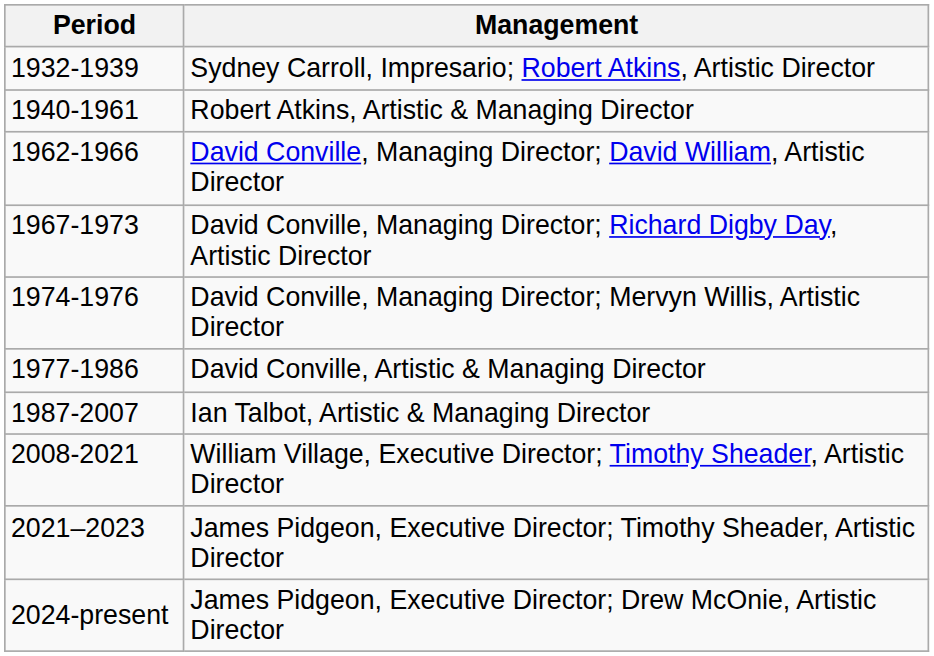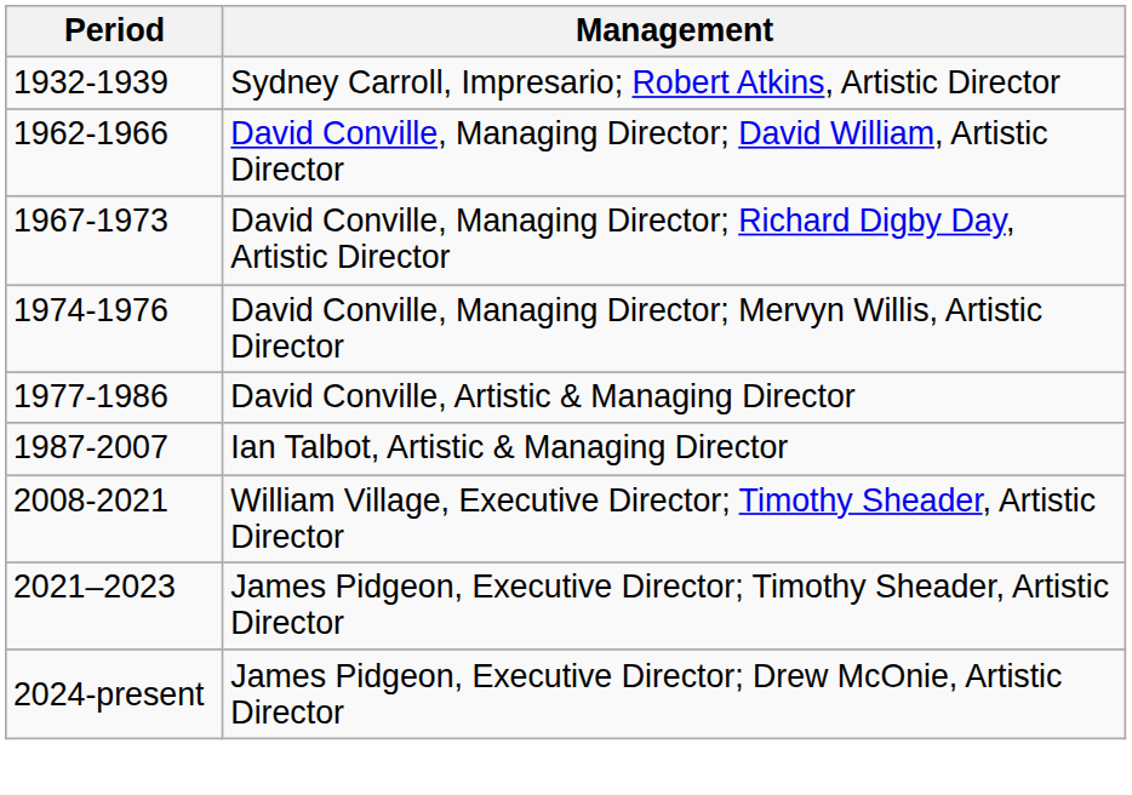- row: 1940-1961 | Robert Atkins, Artistic & Managing Director
